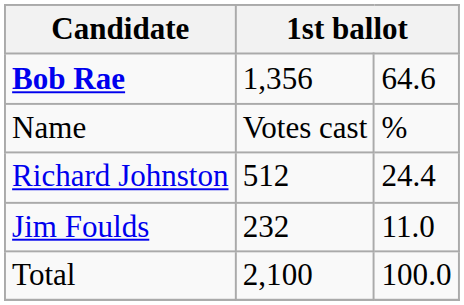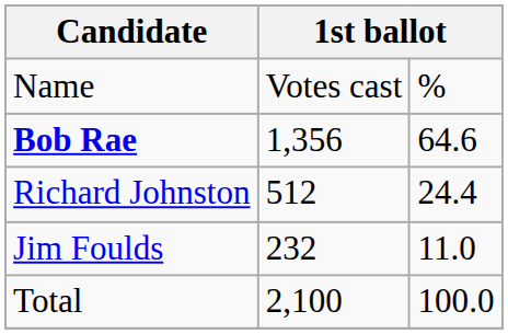rows swapped: Name <-> Bob Rae
